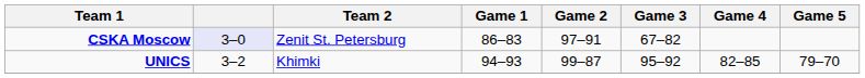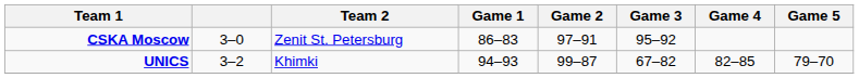CSKA Moscow | column 2: lavender background -> no background
CSKA Moscow | Game 3: 67–82 -> 95–92
UNICS | Game 3: 95–92 -> 67–82
